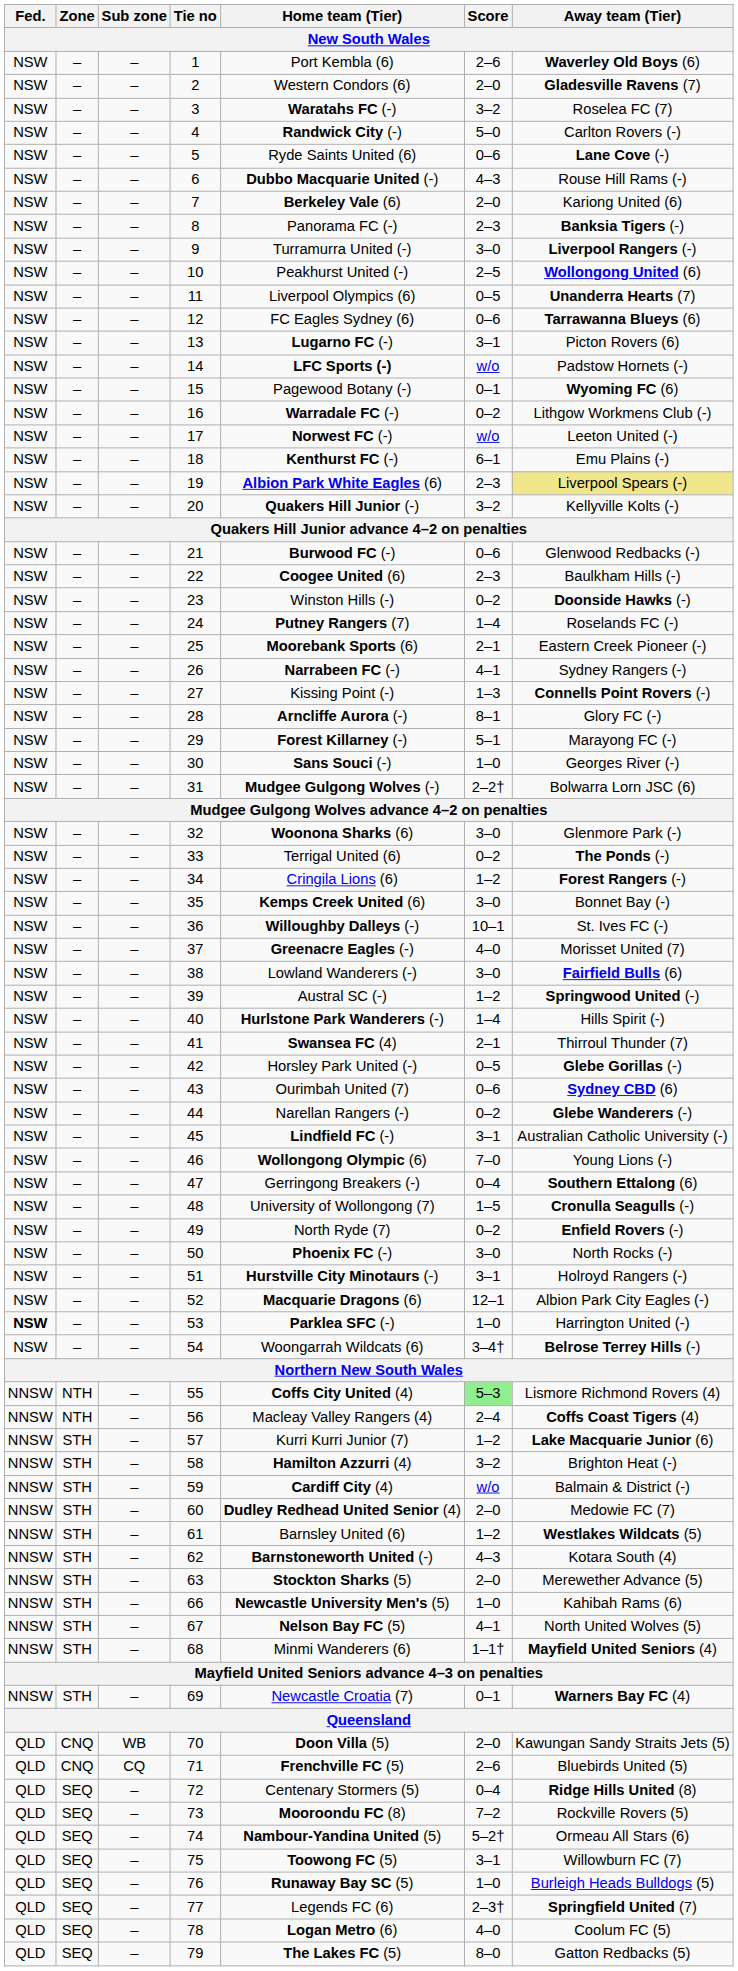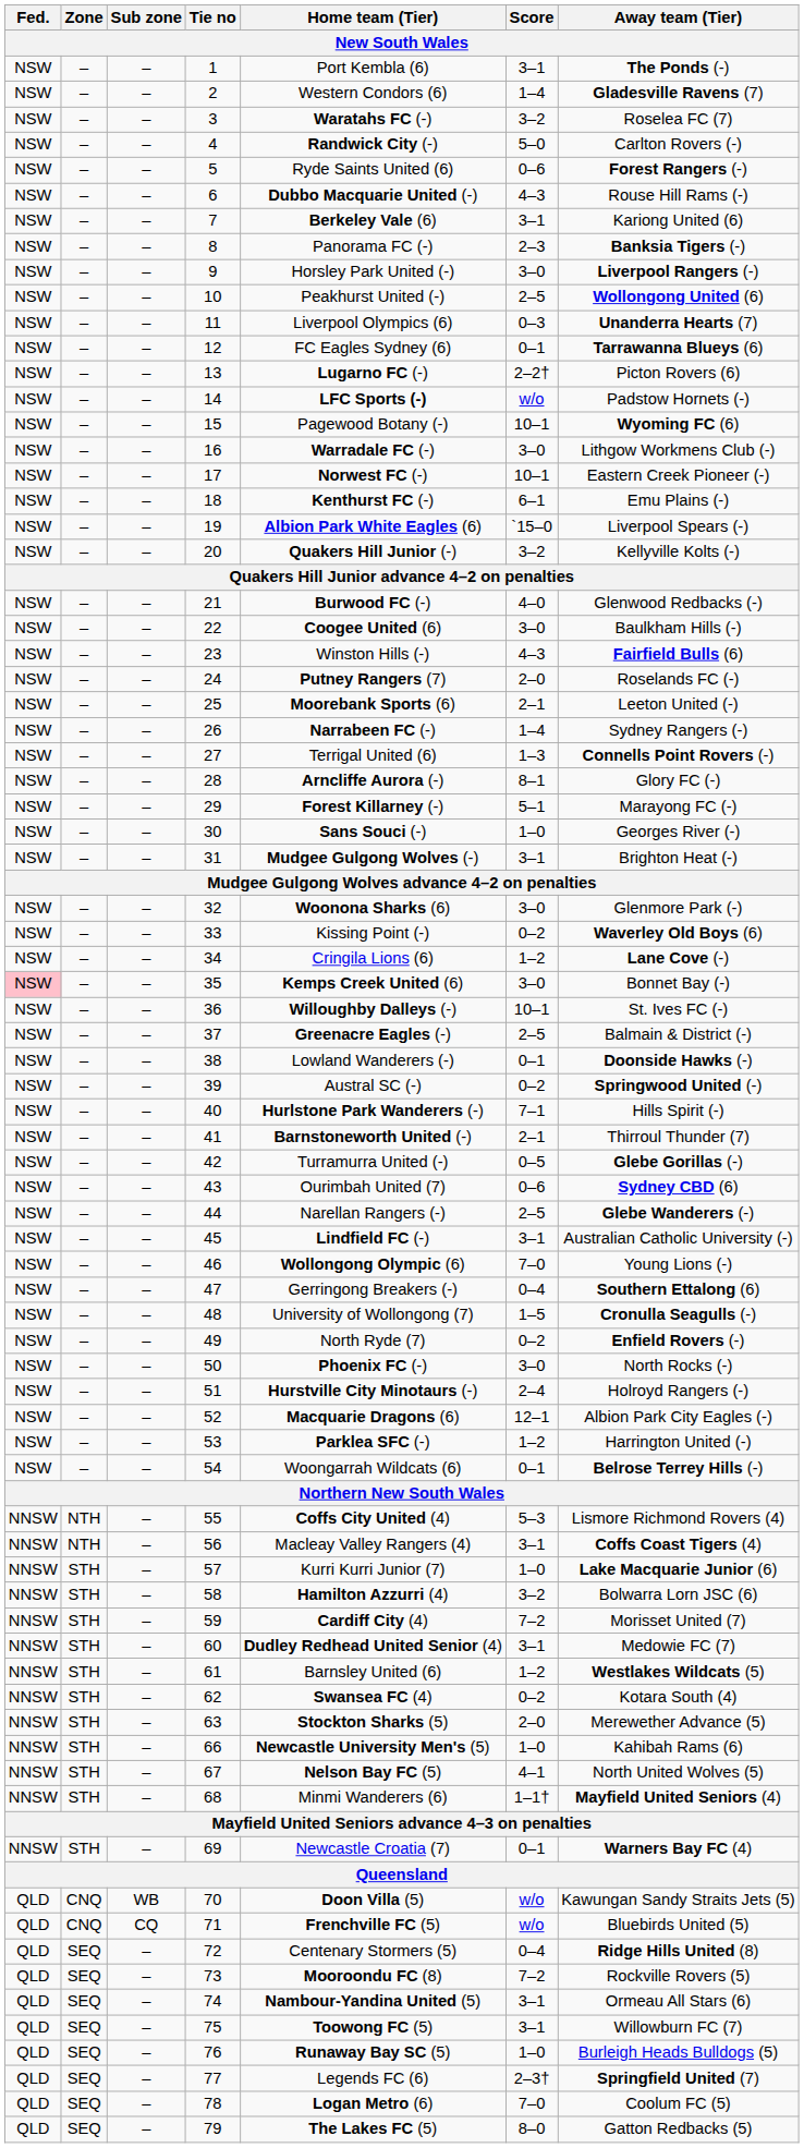1 | Score: 2–6 -> 3–1
1 | Away team (Tier): Waverley Old Boys (6) -> The Ponds (-)
2 | Score: 2–0 -> 1–4
5 | Away team (Tier): Lane Cove (-) -> Forest Rangers (-)
7 | Score: 2–0 -> 3–1
9 | Home team (Tier): Turramurra United (-) -> Horsley Park United (-)
11 | Score: 0–5 -> 0–3
12 | Score: 0–6 -> 0–1
13 | Score: 3–1 -> 2–2†
15 | Score: 0–1 -> 10–1
16 | Score: 0–2 -> 3–0
17 | Score: w/o -> 10–1
17 | Away team (Tier): Leeton United (-) -> Eastern Creek Pioneer (-)
19 | Score: 2–3 -> `15–0
19 | Away team (Tier): khaki background -> no background
21 | Score: 0–6 -> 4–0
22 | Score: 2–3 -> 3–0
23 | Score: 0–2 -> 4–3
23 | Away team (Tier): Doonside Hawks (-) -> Fairfield Bulls (6)
24 | Score: 1–4 -> 2–0
25 | Away team (Tier): Eastern Creek Pioneer (-) -> Leeton United (-)
26 | Score: 4–1 -> 1–4
27 | Home team (Tier): Kissing Point (-) -> Terrigal United (6)
31 | Score: 2–2† -> 3–1
31 | Away team (Tier): Bolwarra Lorn JSC (6) -> Brighton Heat (-)
33 | Home team (Tier): Terrigal United (6) -> Kissing Point (-)
33 | Away team (Tier): The Ponds (-) -> Waverley Old Boys (6)
34 | Away team (Tier): Forest Rangers (-) -> Lane Cove (-)
35 | Fed.: no background -> pink background
37 | Score: 4–0 -> 2–5
37 | Away team (Tier): Morisset United (7) -> Balmain & District (-)
38 | Score: 3–0 -> 0–1
38 | Away team (Tier): Fairfield Bulls (6) -> Doonside Hawks (-)
39 | Score: 1–2 -> 0–2
40 | Score: 1–4 -> 7–1
41 | Home team (Tier): Swansea FC (4) -> Barnstoneworth United (-)
42 | Home team (Tier): Horsley Park United (-) -> Turramurra United (-)
44 | Score: 0–2 -> 2–5
51 | Score: 3–1 -> 2–4
53 | Fed.: bold -> normal
53 | Score: 1–0 -> 1–2
54 | Score: 3–4† -> 0–1
55 | Score: lightgreen background -> no background
56 | Score: 2–4 -> 3–1
57 | Score: 1–2 -> 1–0
58 | Away team (Tier): Brighton Heat (-) -> Bolwarra Lorn JSC (6)
59 | Score: w/o -> 7–2
59 | Away team (Tier): Balmain & District (-) -> Morisset United (7)
60 | Score: 2–0 -> 3–1
62 | Home team (Tier): Barnstoneworth United (-) -> Swansea FC (4)
62 | Score: 4–3 -> 0–2
70 | Score: 2–0 -> w/o
71 | Score: 2–6 -> w/o
74 | Score: 5–2† -> 3–1
78 | Score: 4–0 -> 7–0
